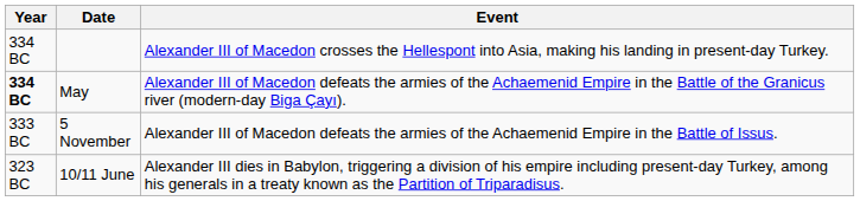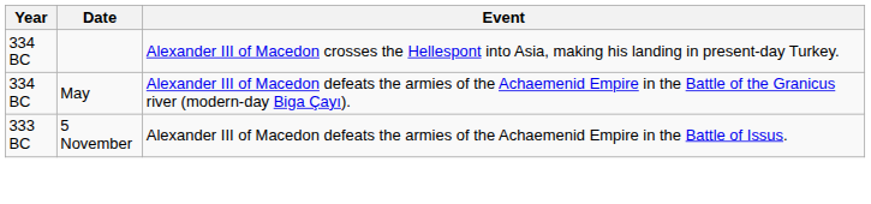May | Year: bold -> normal
- row: 323 BC | 10/11 June | Alexander III dies in Babylon, triggering a division of his empire including present-day Turkey, among his generals in a treaty known as the Partition of Triparadisus.
